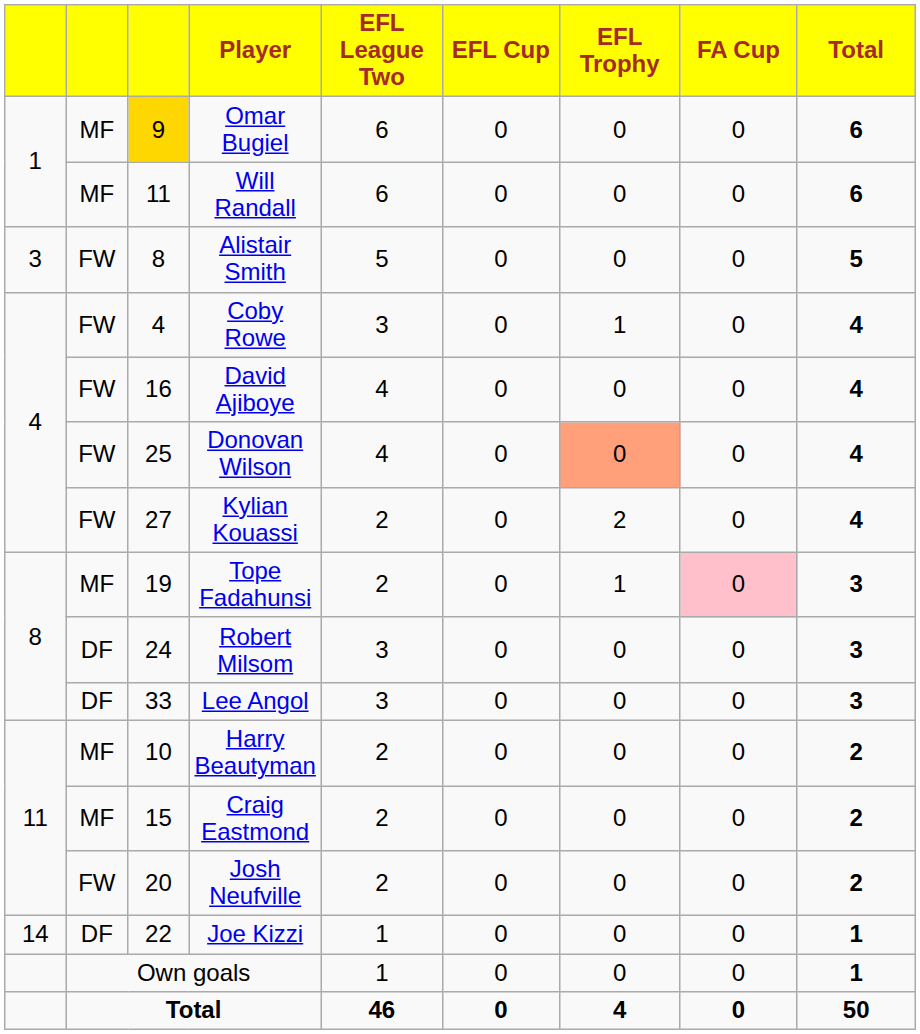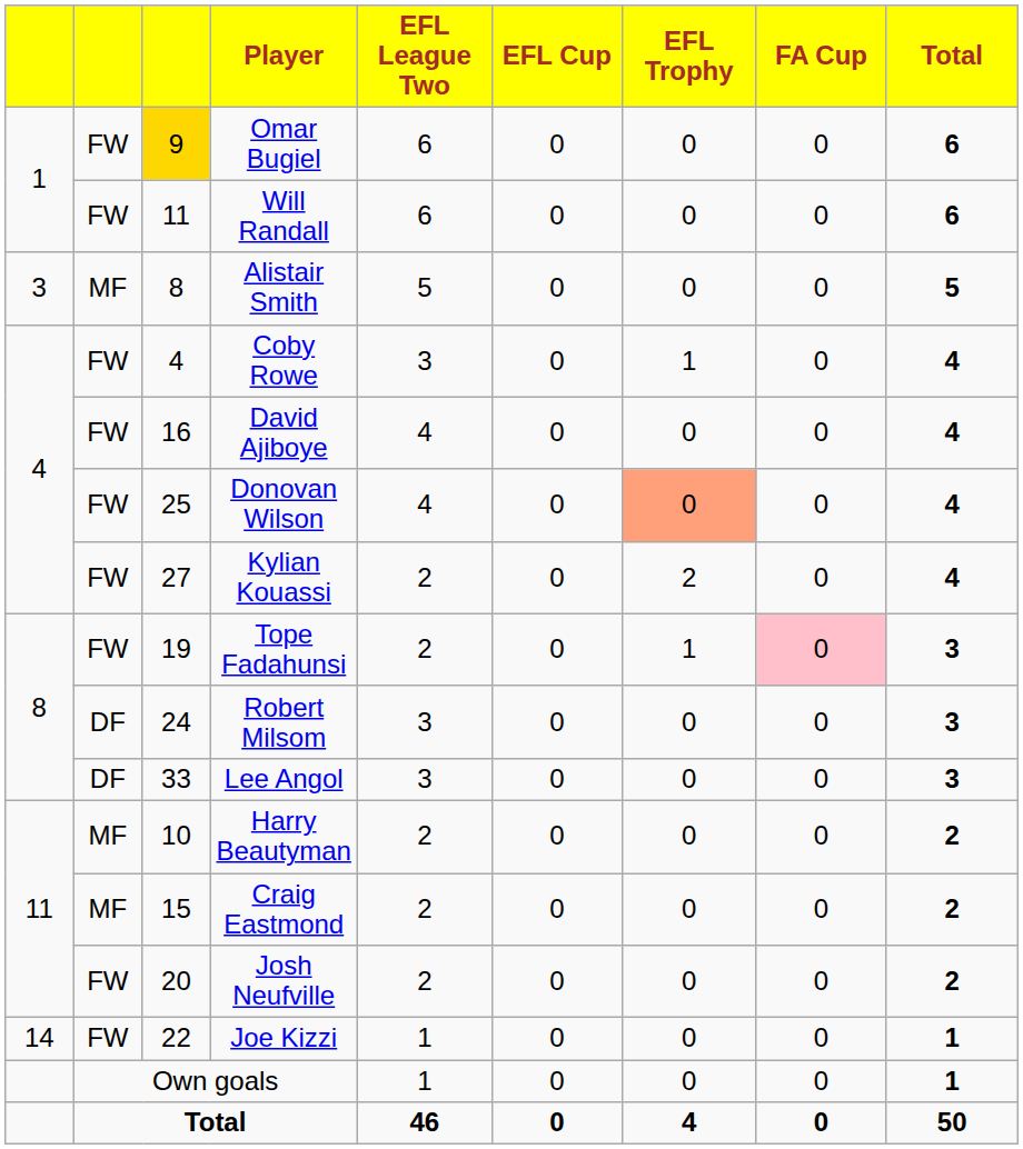Omar Bugiel | column 2: MF -> FW
Will Randall | column 2: MF -> FW
Alistair Smith | column 2: FW -> MF
Tope Fadahunsi | column 2: MF -> FW
Joe Kizzi | column 2: DF -> FW
